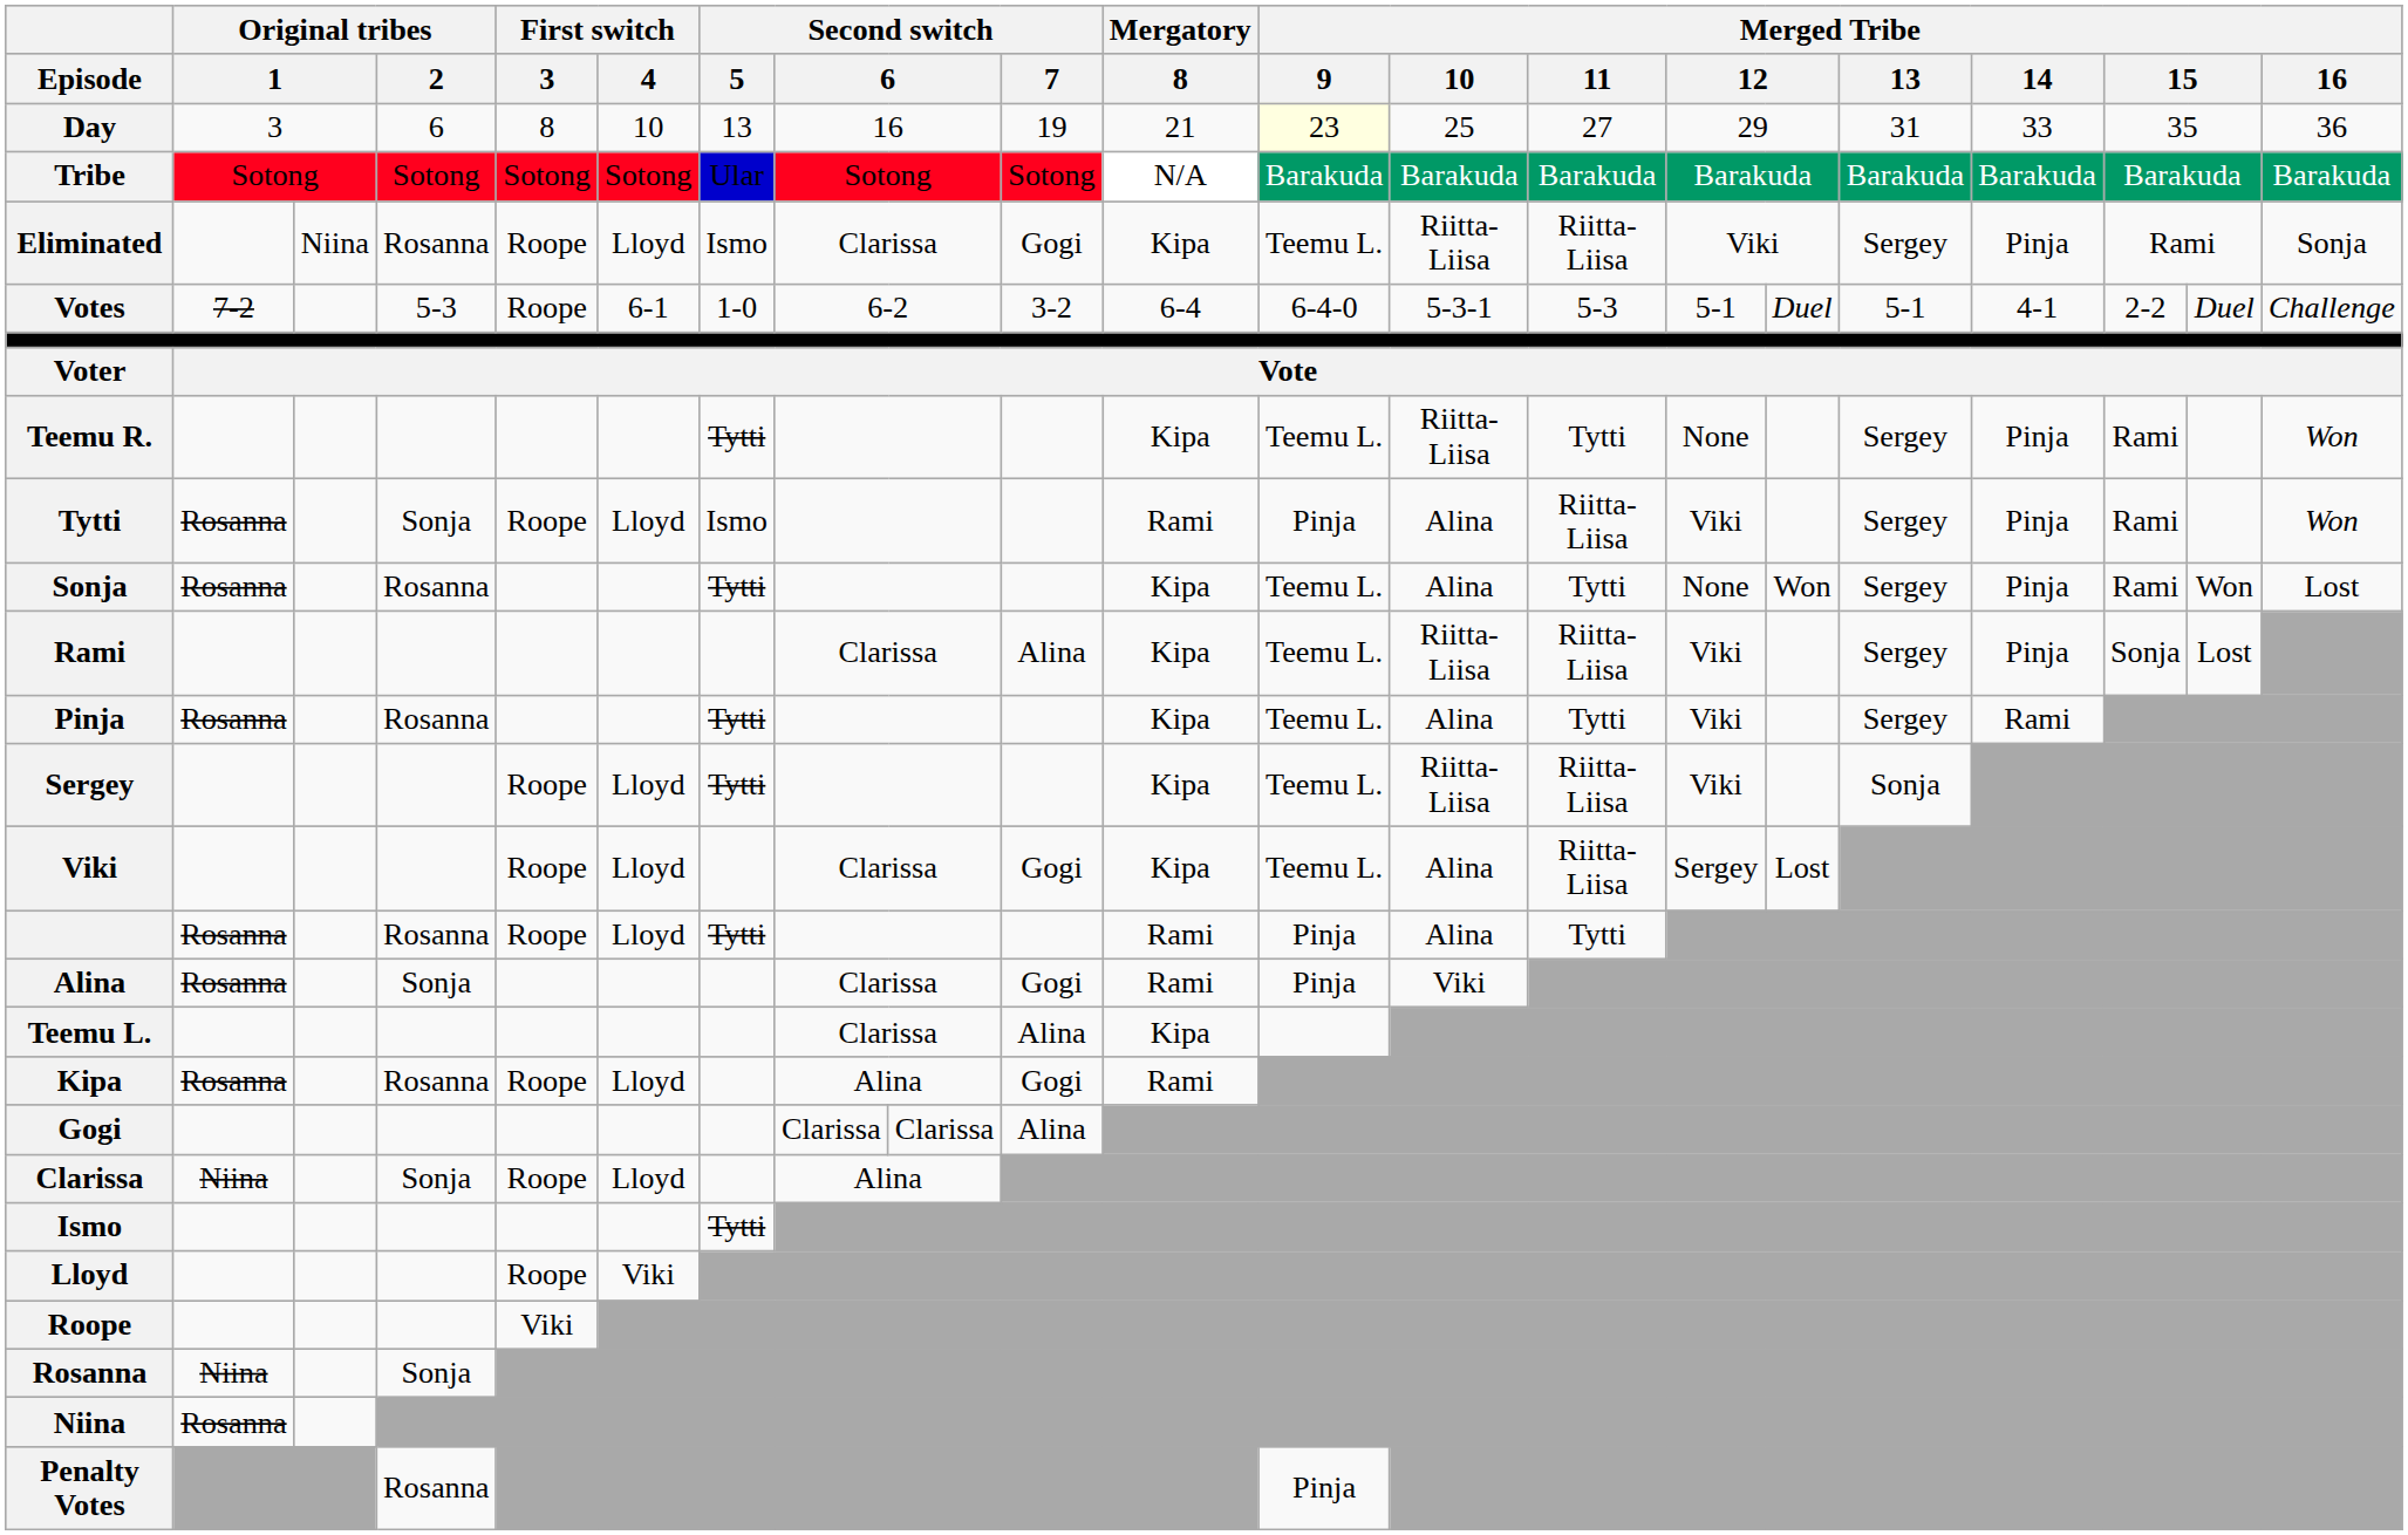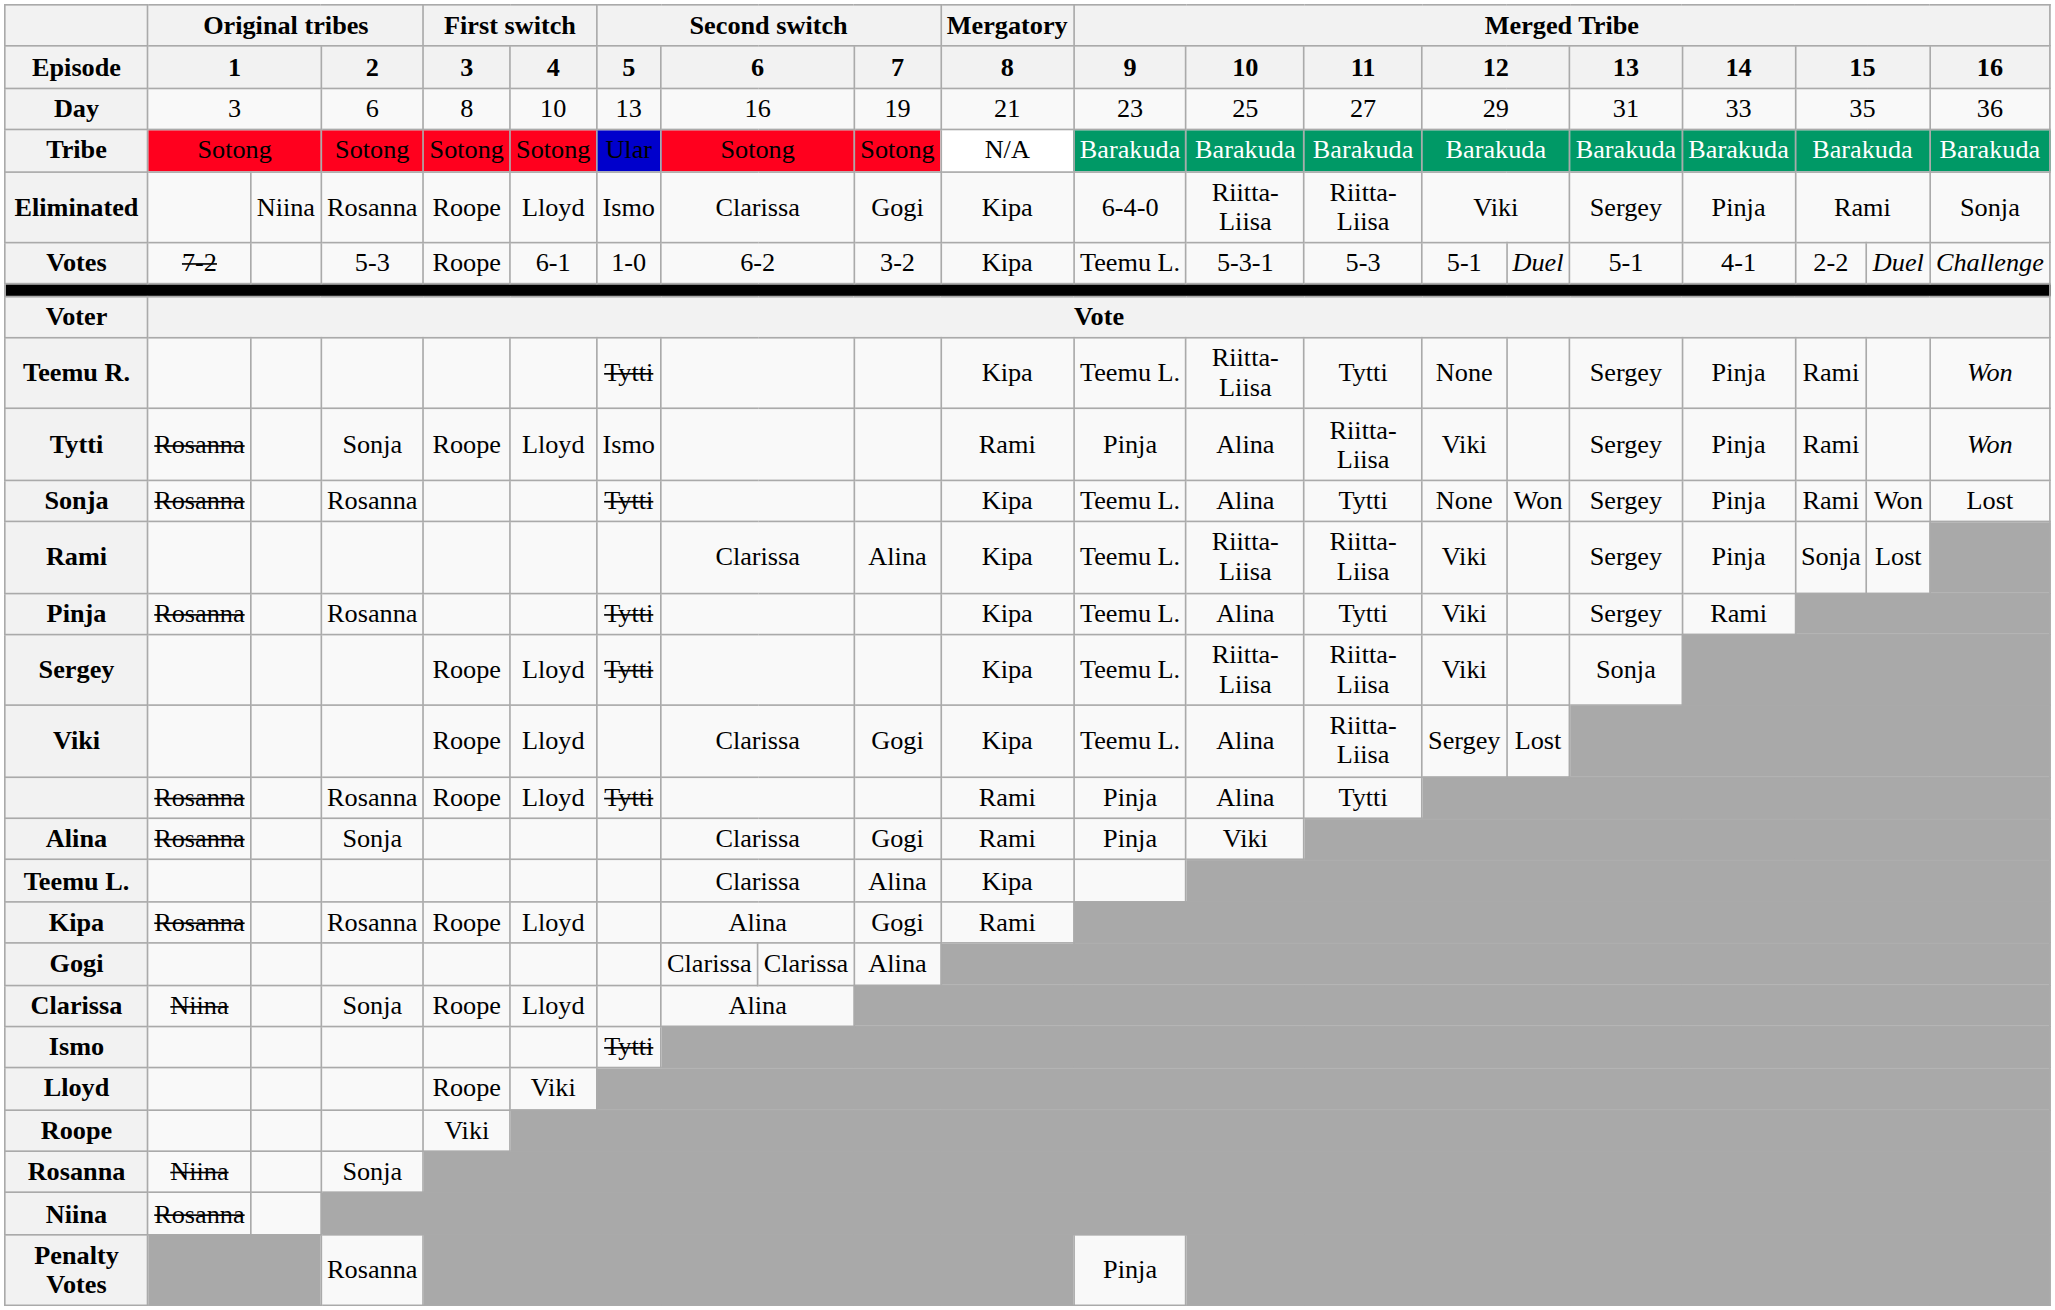Day | Merged Tribe / 9: lightyellow background -> no background
Eliminated | Merged Tribe / 9: Teemu L. -> 6-4-0
Votes | Mergatory / 8: 6-4 -> Kipa
Votes | Merged Tribe / 9: 6-4-0 -> Teemu L.
